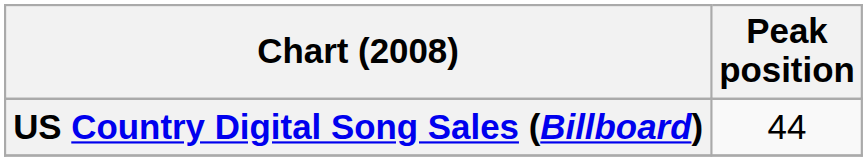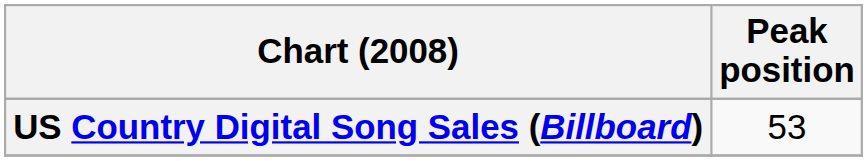US Country Digital Song Sales (Billboard) | Peak position: 44 -> 53
